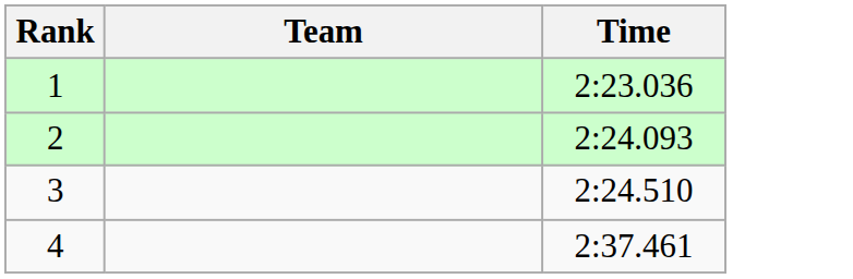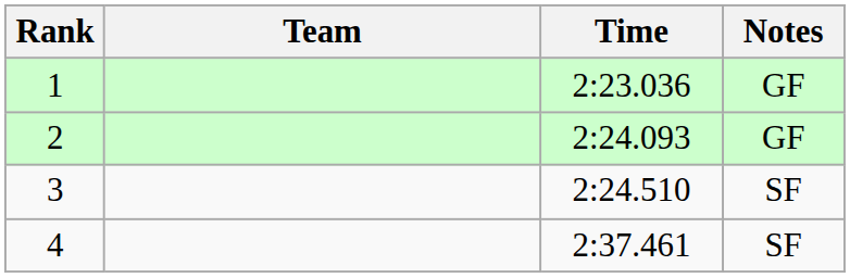+ column: Notes | GF | GF | SF | SF
